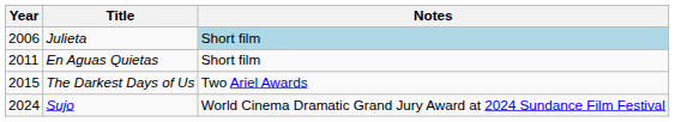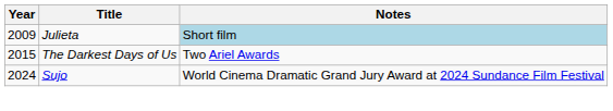Julieta | Year: 2006 -> 2009
- row: 2011 | En Aguas Quietas | Short film
